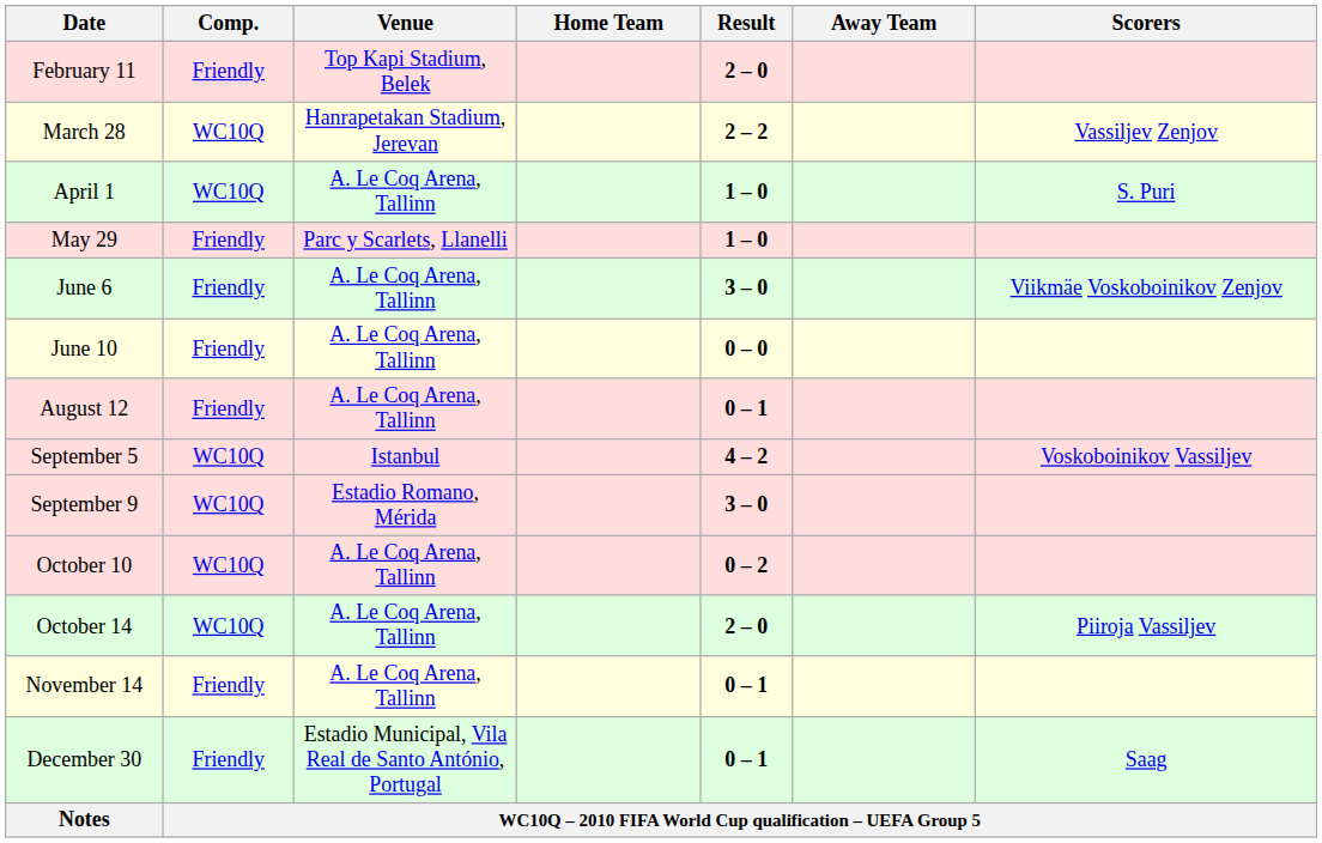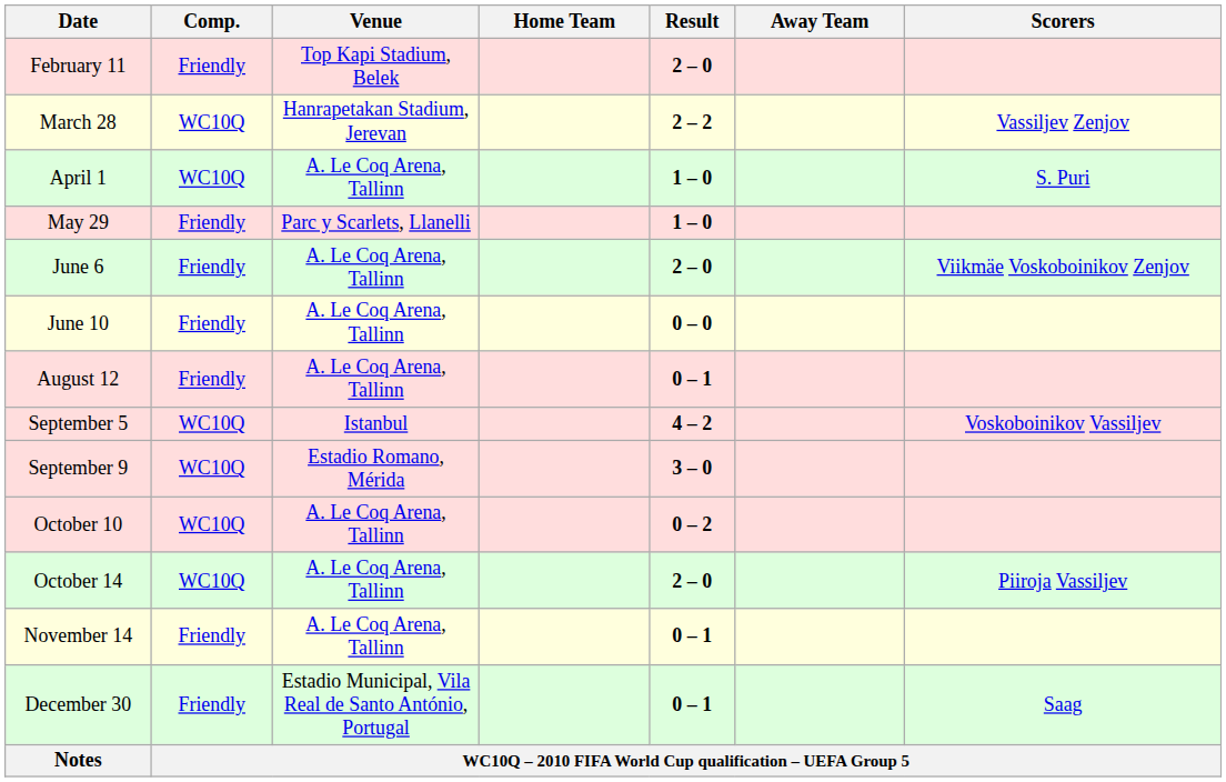June 6 | Result: 3 – 0 -> 2 – 0
